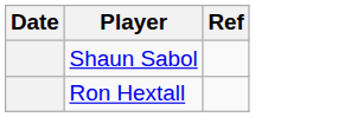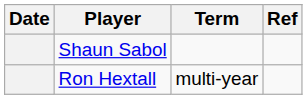+ column: Term | multi-year
